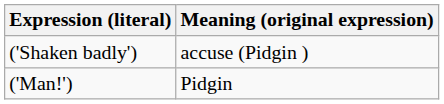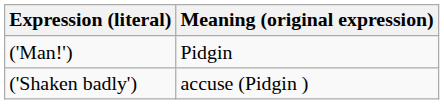rows swapped: ('Shaken badly') <-> ('Man!')
